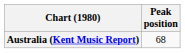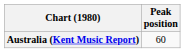Australia (Kent Music Report) | Peak position: 68 -> 60
